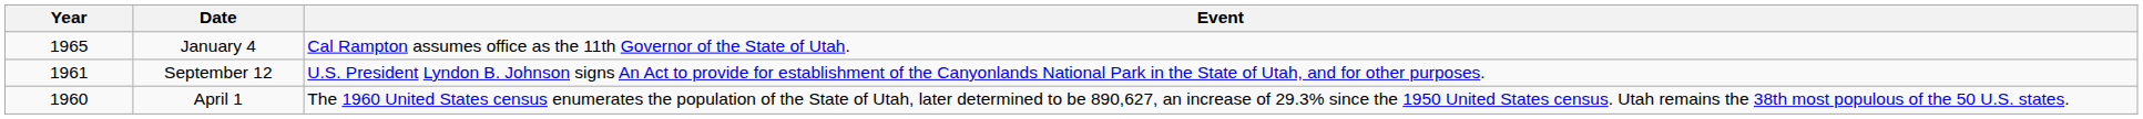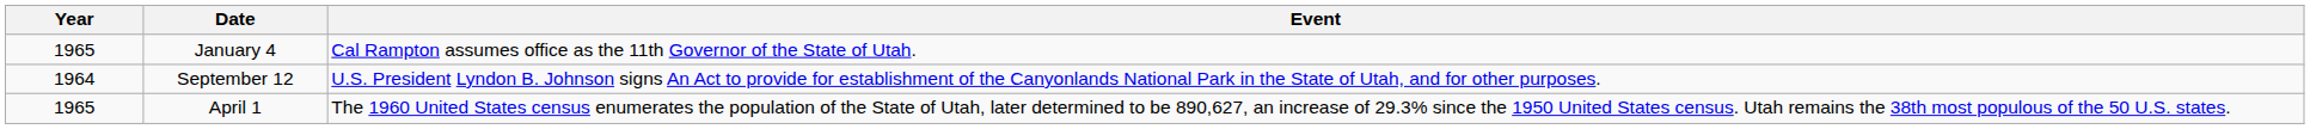September 12 | Year: 1961 -> 1964
April 1 | Year: 1960 -> 1965
